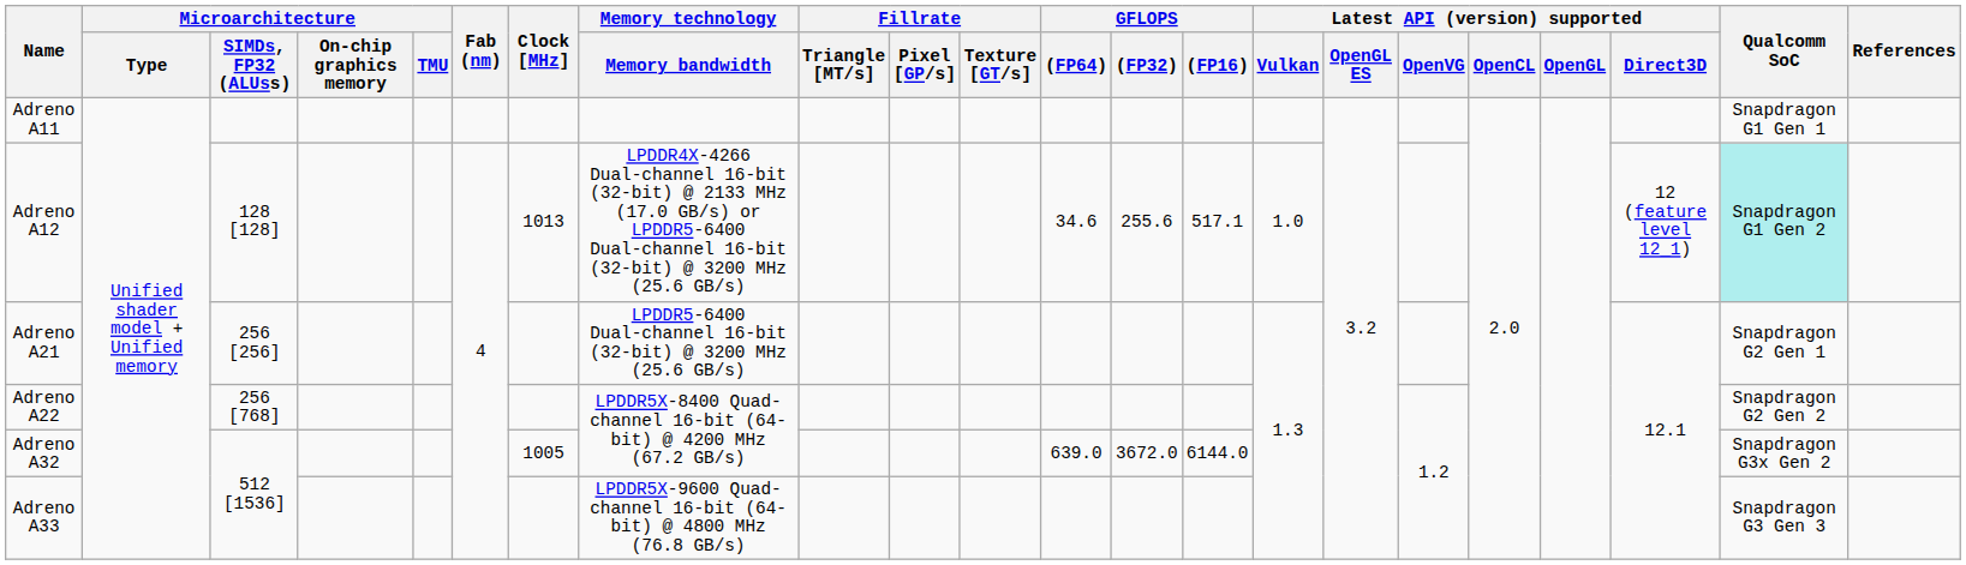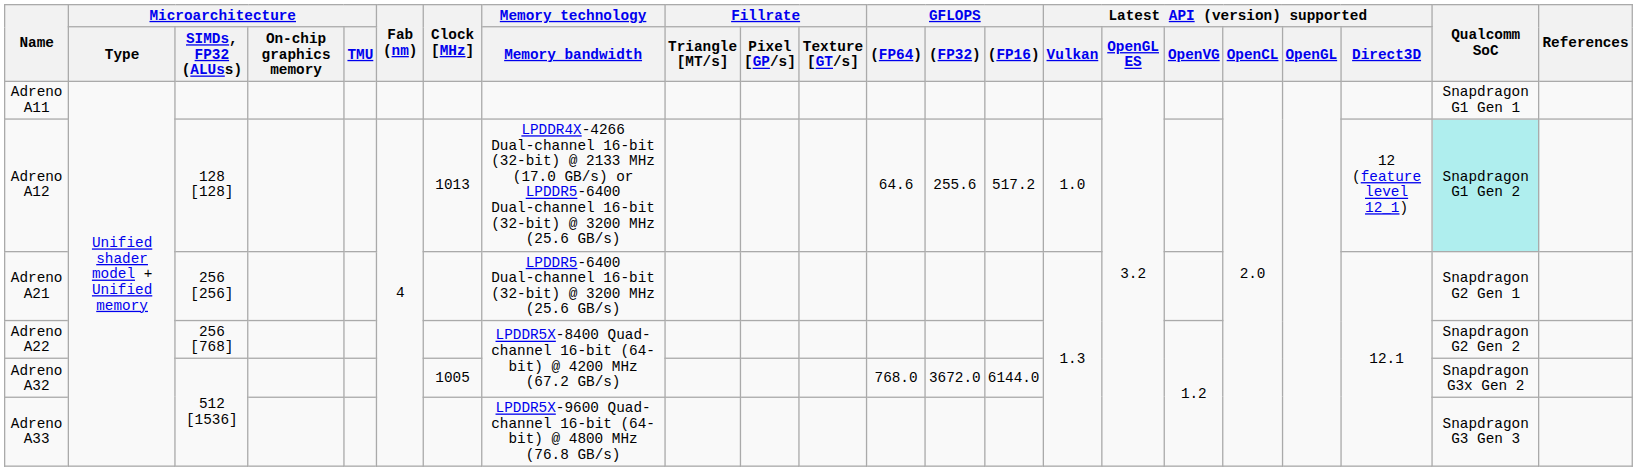Adreno A12 | GFLOPS / (FP64): 34.6 -> 64.6
Adreno A12 | GFLOPS / (FP16): 517.1 -> 517.2
Adreno A32 | GFLOPS / (FP64): 639.0 -> 768.0
